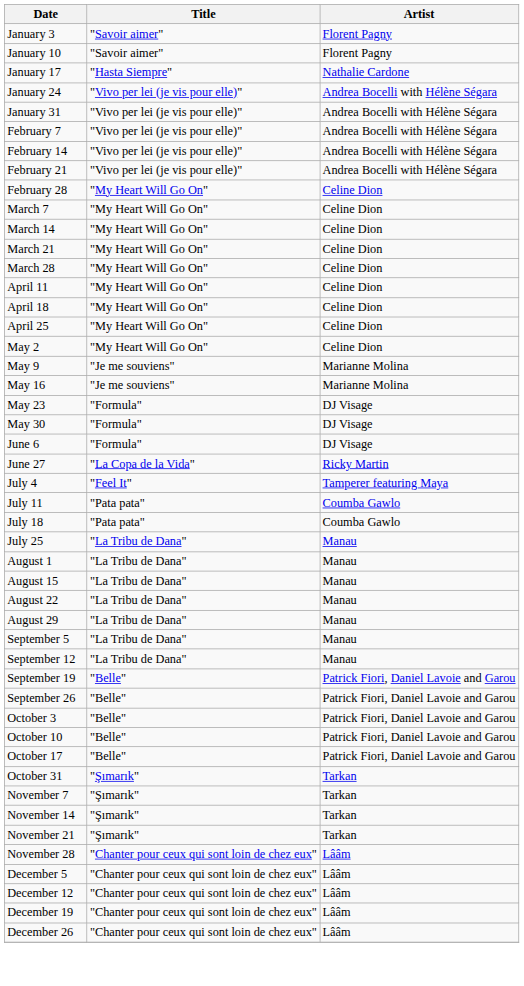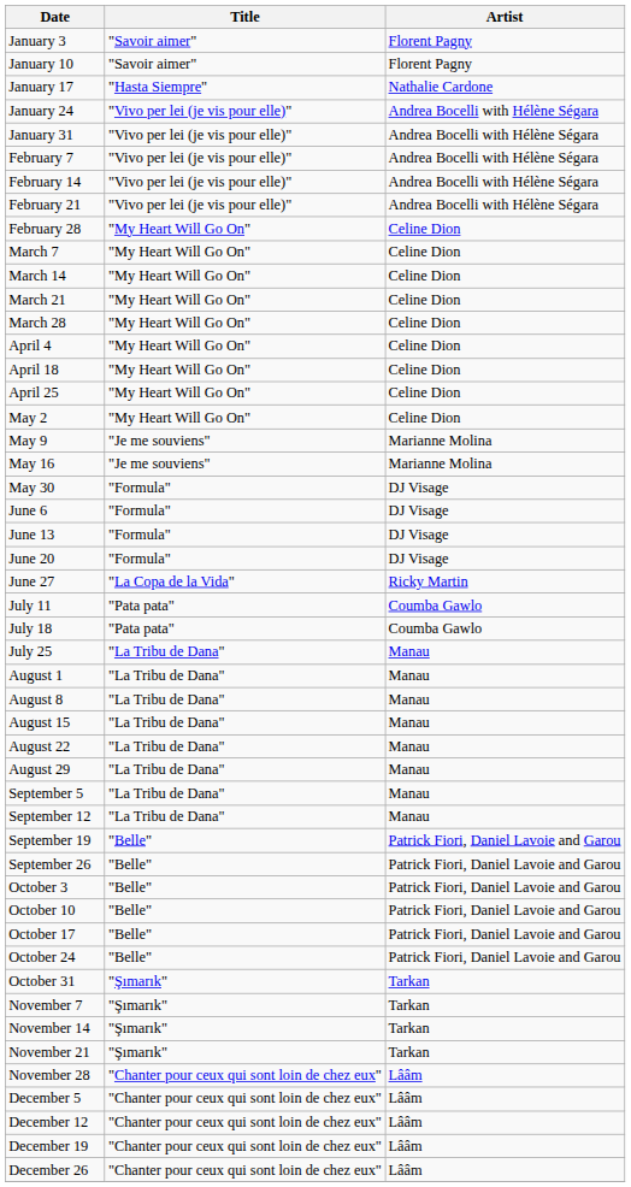+ row: April 4 | "My Heart Will Go On" | Celine Dion
- row: April 11 | "My Heart Will Go On" | Celine Dion
- row: May 23 | "Formula" | DJ Visage
+ row: June 13 | "Formula" | DJ Visage
+ row: June 20 | "Formula" | DJ Visage
- row: July 4 | "Feel It" | Tamperer featuring Maya
+ row: August 8 | "La Tribu de Dana" | Manau
+ row: October 24 | "Belle" | Patrick Fiori, Daniel Lavoie and Garou
